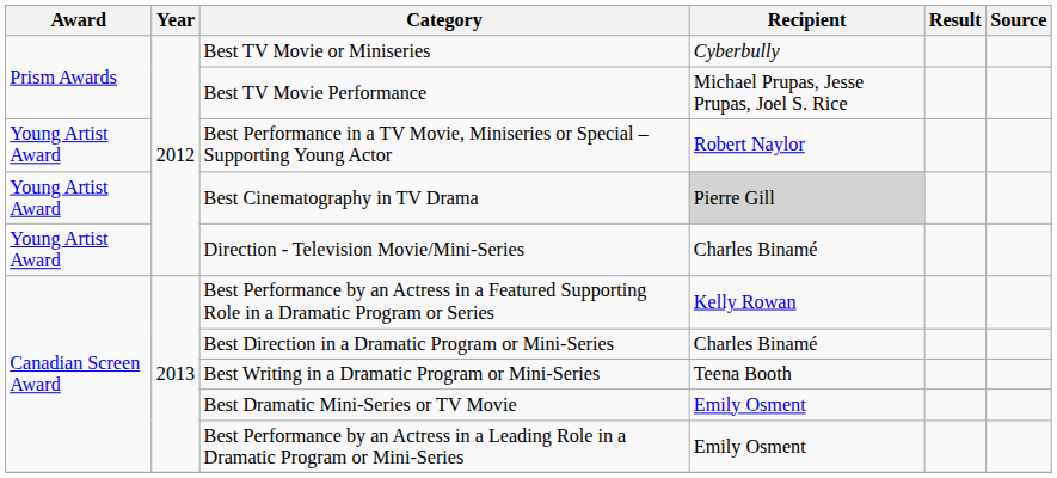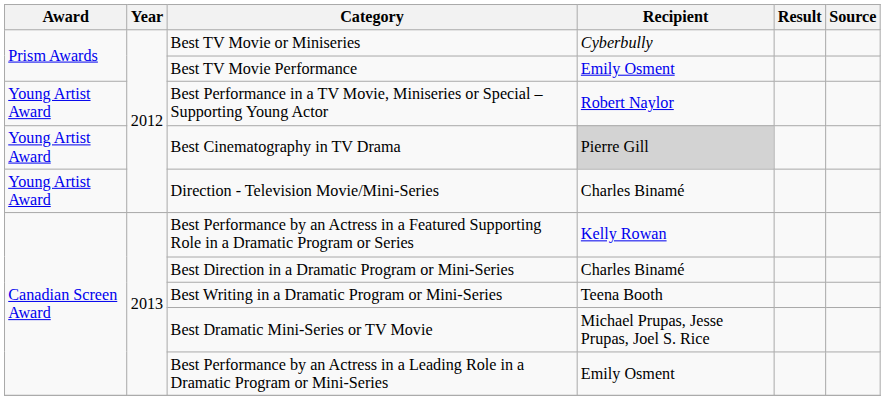Best TV Movie Performance | Recipient: Michael Prupas, Jesse Prupas, Joel S. Rice -> Emily Osment
Best Dramatic Mini-Series or TV Movie | Recipient: Emily Osment -> Michael Prupas, Jesse Prupas, Joel S. Rice
